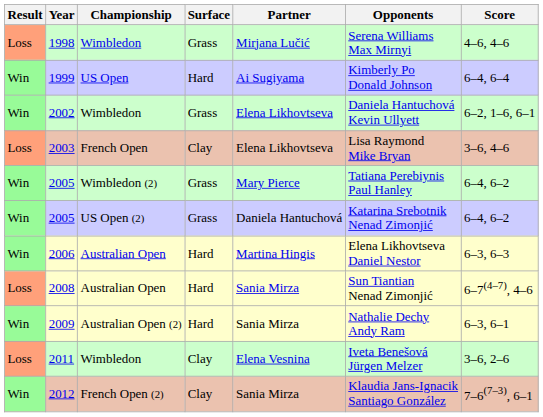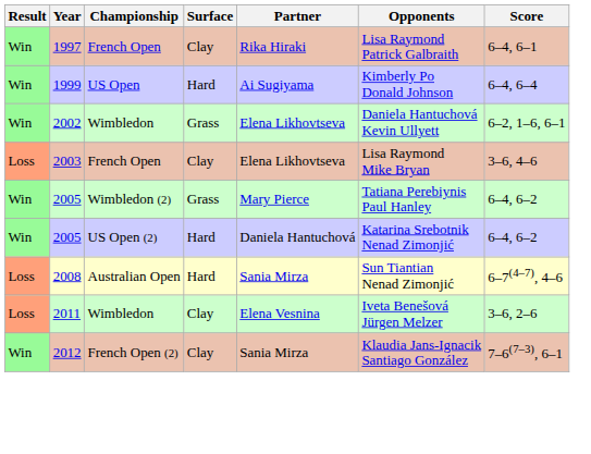+ row: Win | 1997 | French Open | Clay | Rika Hiraki | Lisa Raymond Patrick Galbraith | 6–4, 6–1
- row: Loss | 1998 | Wimbledon | Grass | Mirjana Lučić | Serena Williams Max Mirnyi | 4–6, 4–6
2005 / US Open (2) | Surface: Grass -> Hard
- row: Win | 2006 | Australian Open | Hard | Martina Hingis | Elena Likhovtseva Daniel Nestor | 6–3, 6–3
- row: Win | 2009 | Australian Open (2) | Hard | Sania Mirza | Nathalie Dechy Andy Ram | 6–3, 6–1
